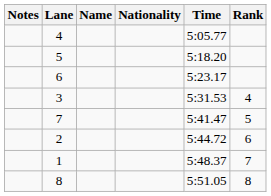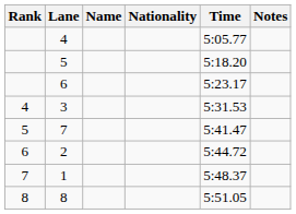columns swapped: Rank <-> Notes
